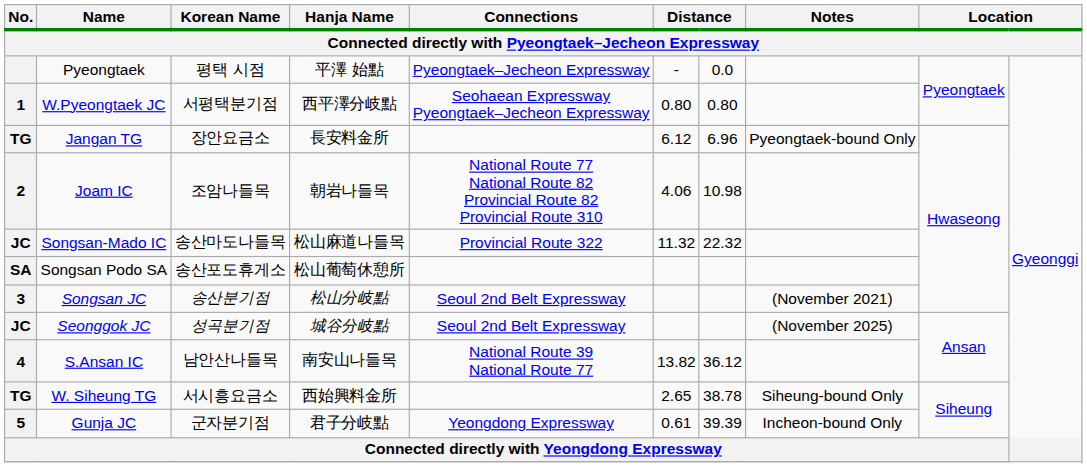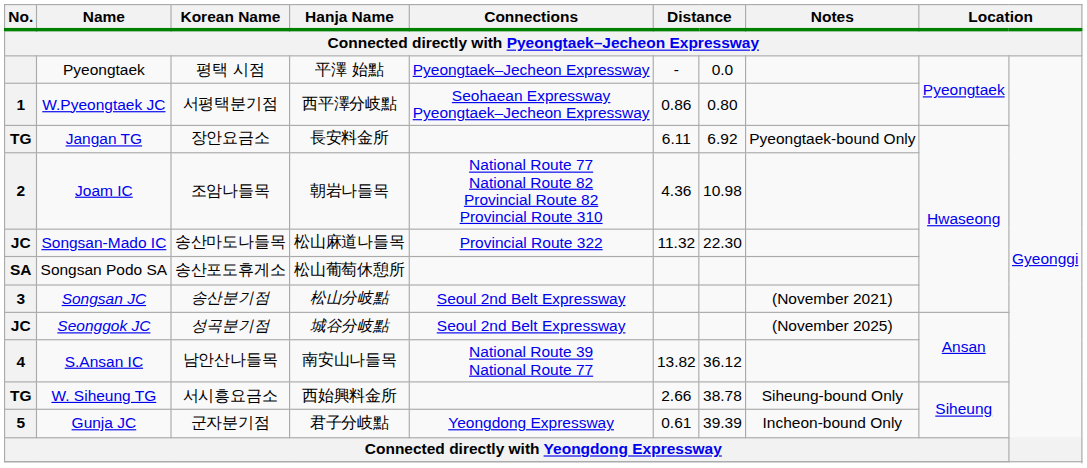W.Pyeongtaek JC | column 6: 0.80 -> 0.86
Jangan TG | column 6: 6.12 -> 6.11
Jangan TG | column 7: 6.96 -> 6.92
Joam IC | column 6: 4.06 -> 4.36
Songsan-Mado IC | column 7: 22.32 -> 22.30
W. Siheung TG | column 6: 2.65 -> 2.66
